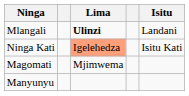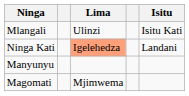Mlangali | Lima: bold -> normal
Mlangali | Isitu: Landani -> Isitu Kati
Ninga Kati | Isitu: Isitu Kati -> Landani
rows swapped: Magomati <-> Manyunyu
